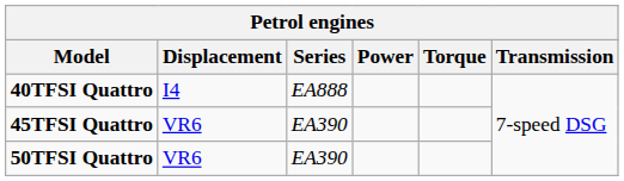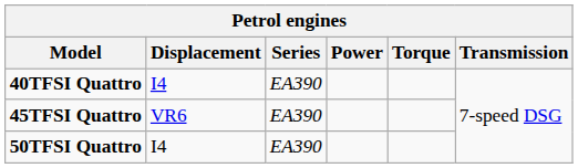40TFSI Quattro | Series: EA888 -> EA390
50TFSI Quattro | Displacement: VR6 -> I4
